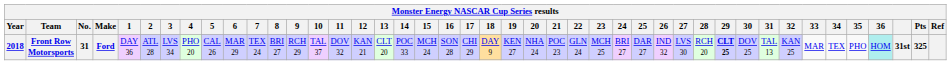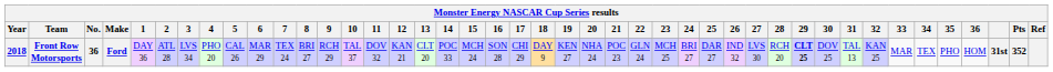Front Row Motorsports | No.: 31 -> 36
Front Row Motorsports | 36: paleturquoise background -> no background
Front Row Motorsports | Pts: 325 -> 352
